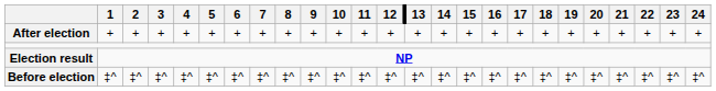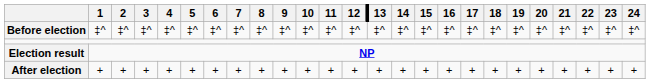rows swapped: Before election <-> After election
